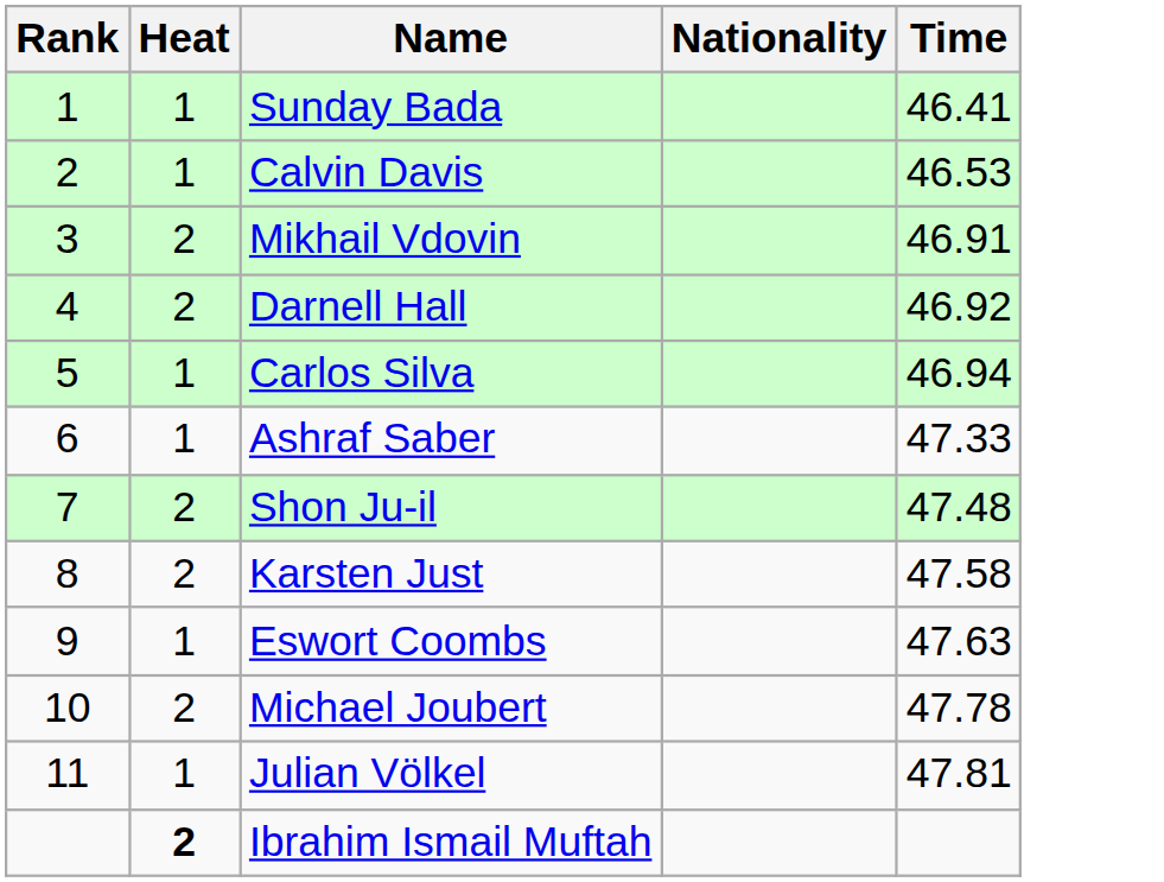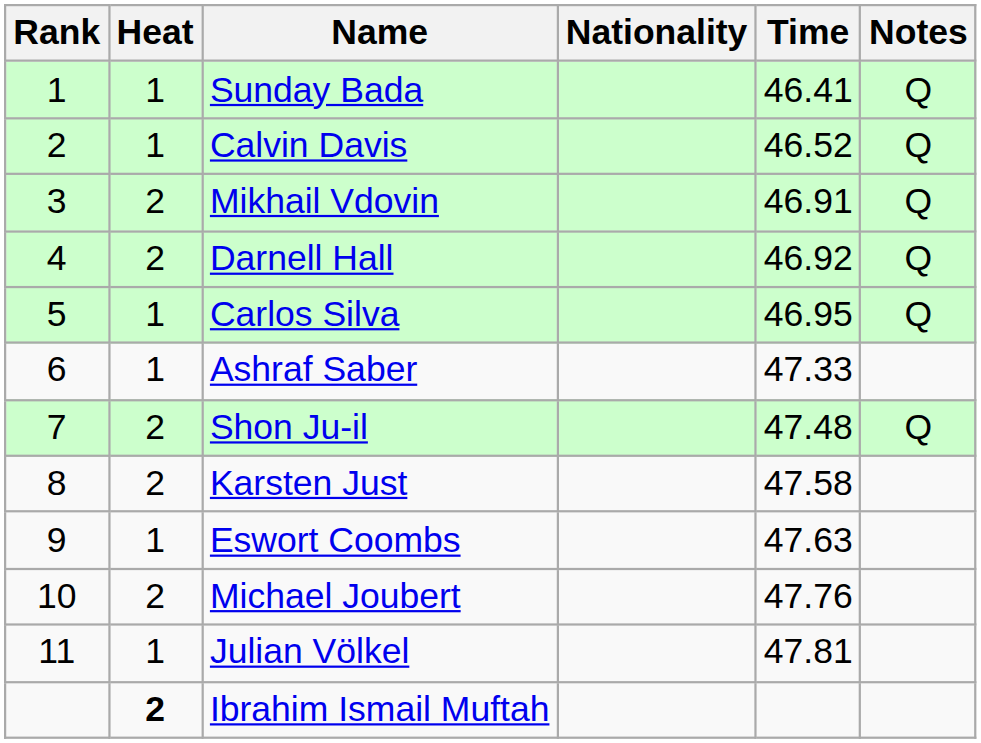+ column: Notes | Q | Q | Q | Q | Q | Q
Calvin Davis | Time: 46.53 -> 46.52
Carlos Silva | Time: 46.94 -> 46.95
Michael Joubert | Time: 47.78 -> 47.76
